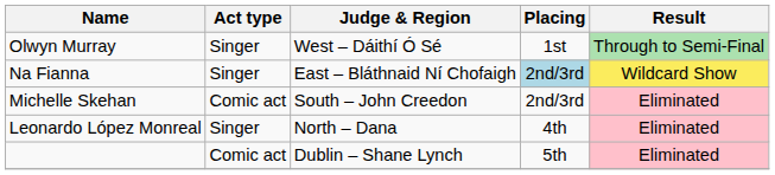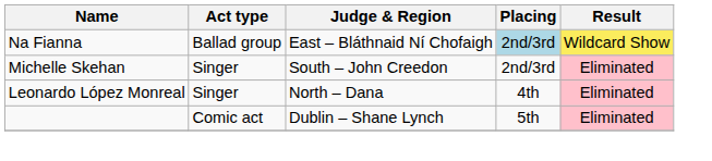- row: Olwyn Murray | Singer | West – Dáithí Ó Sé | 1st | Through to Semi-Final
Na Fianna | Act type: Singer -> Ballad group
Michelle Skehan | Act type: Comic act -> Singer
